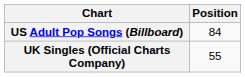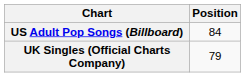UK Singles (Official Charts Company) | Position: 55 -> 79
